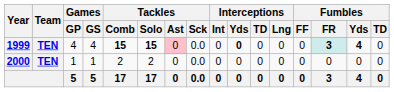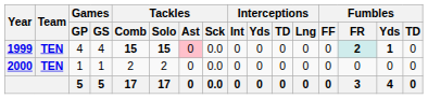1999 | Interceptions / Yds: bold -> normal
1999 | Fumbles / FR: 3 -> 2
1999 | Fumbles / Yds: 4 -> 1
